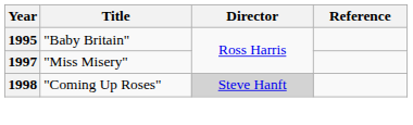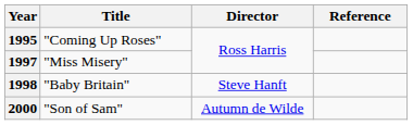1995 | Title: "Baby Britain" -> "Coming Up Roses"
1998 | Title: "Coming Up Roses" -> "Baby Britain"
1998 | Director: lightgrey background -> no background
+ row: 2000 | "Son of Sam" | Autumn de Wilde
